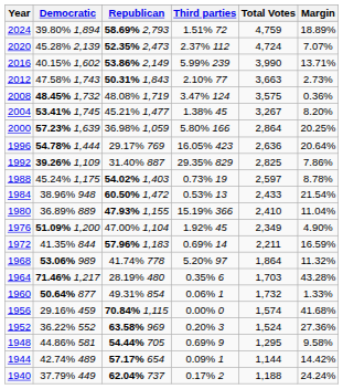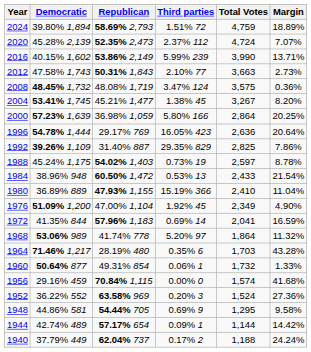1972 | Total Votes: 2,211 -> 2,041
